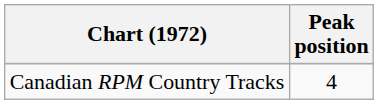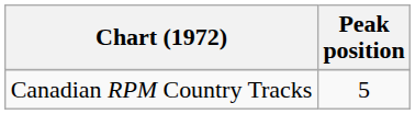Canadian RPM Country Tracks | Peak position: 4 -> 5
